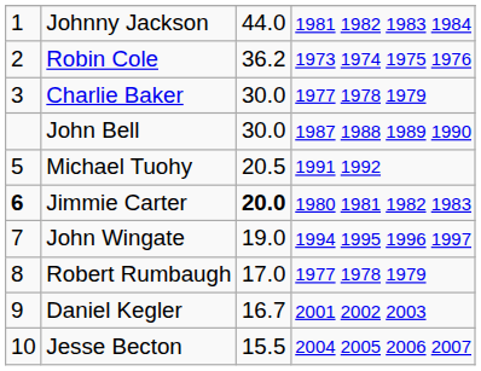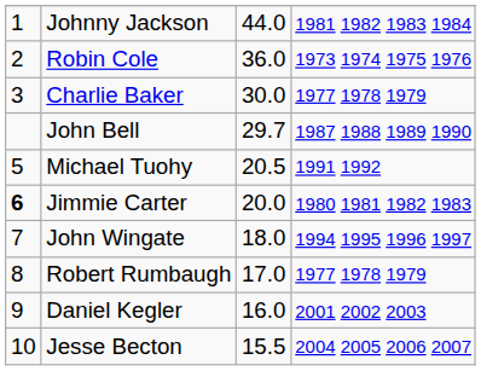Robin Cole | column 3: 36.2 -> 36.0
John Bell | column 3: 30.0 -> 29.7
Jimmie Carter | column 3: bold -> normal
John Wingate | column 3: 19.0 -> 18.0
Daniel Kegler | column 3: 16.7 -> 16.0
